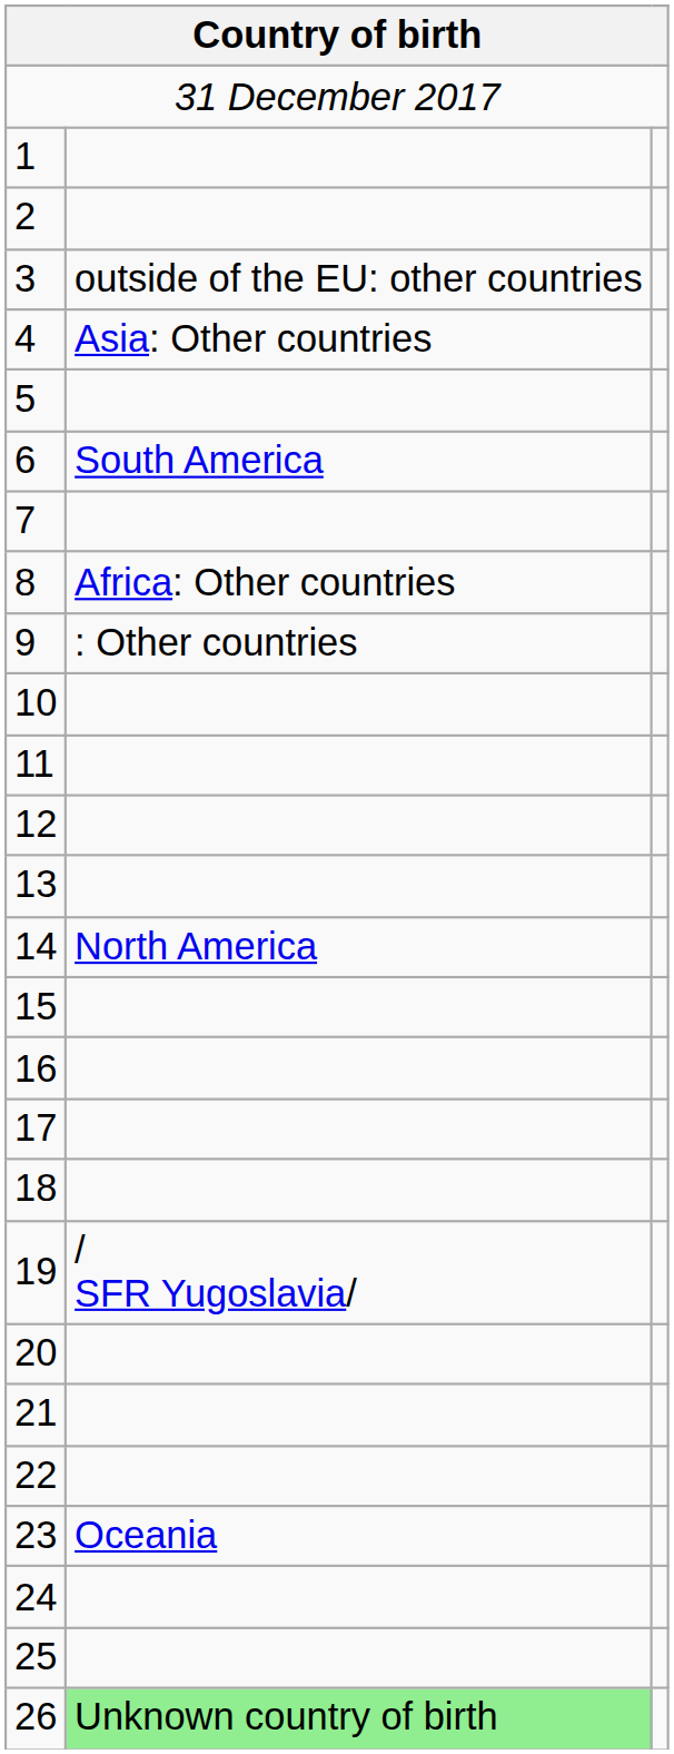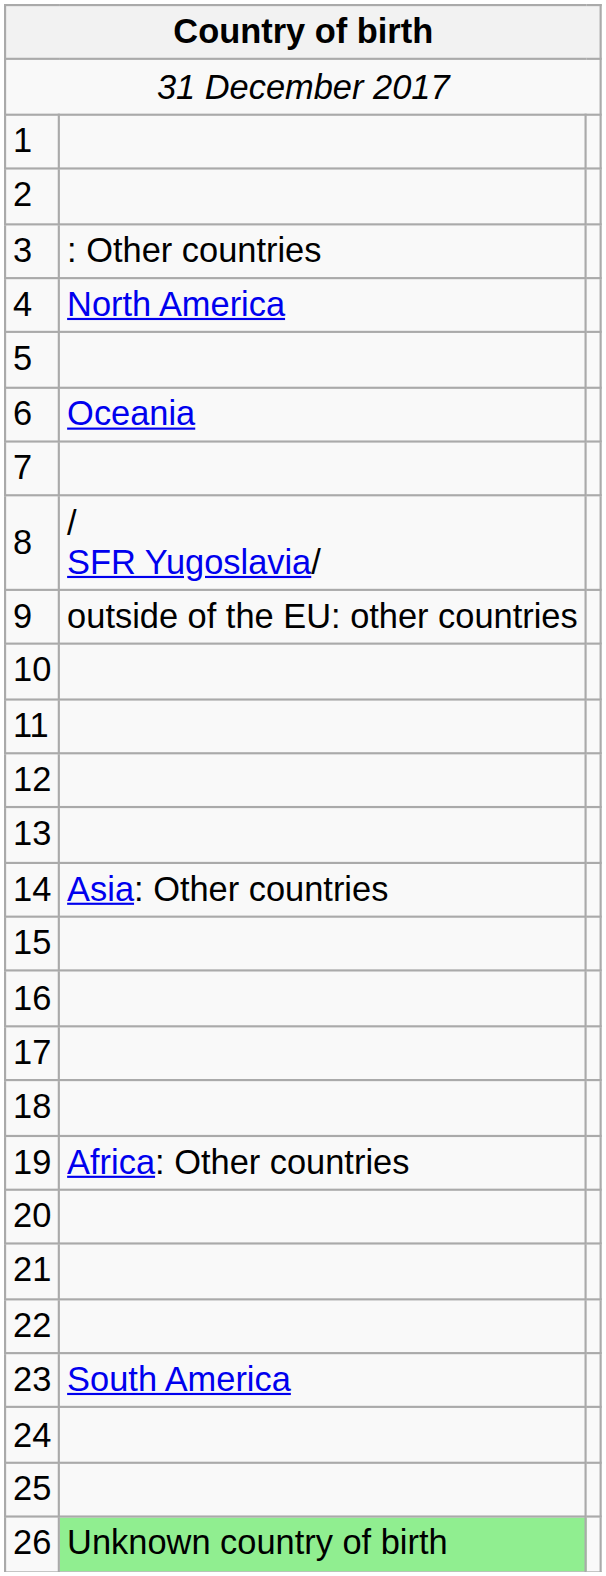3 | column 2: outside of the EU: other countries -> : Other countries
4 | column 2: Asia: Other countries -> North America
6 | column 2: South America -> Oceania
8 | column 2: Africa: Other countries -> / SFR Yugoslavia/
9 | column 2: : Other countries -> outside of the EU: other countries
14 | column 2: North America -> Asia: Other countries
19 | column 2: / SFR Yugoslavia/ -> Africa: Other countries
23 | column 2: Oceania -> South America
